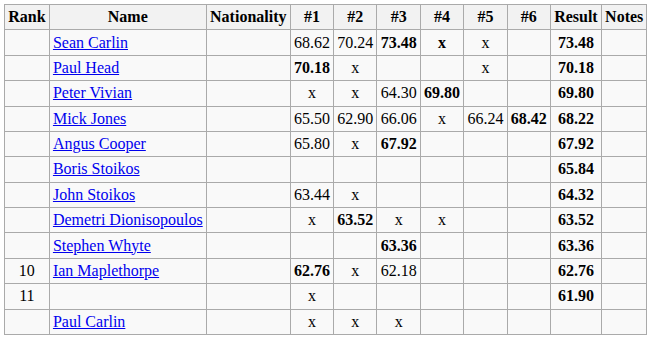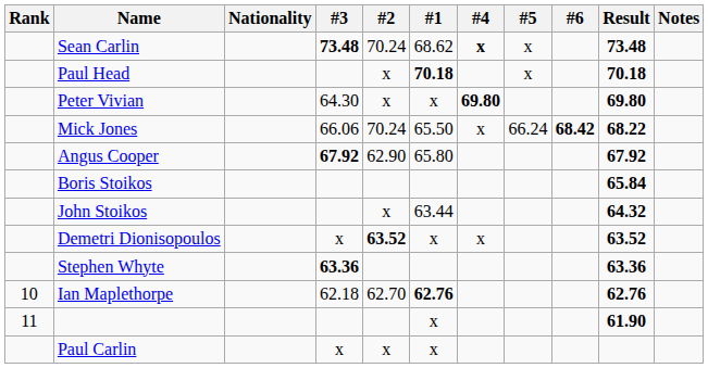columns swapped: #1 <-> #3
Mick Jones | #2: 62.90 -> 70.24
Angus Cooper | #2: x -> 62.90
Ian Maplethorpe | #2: x -> 62.70
